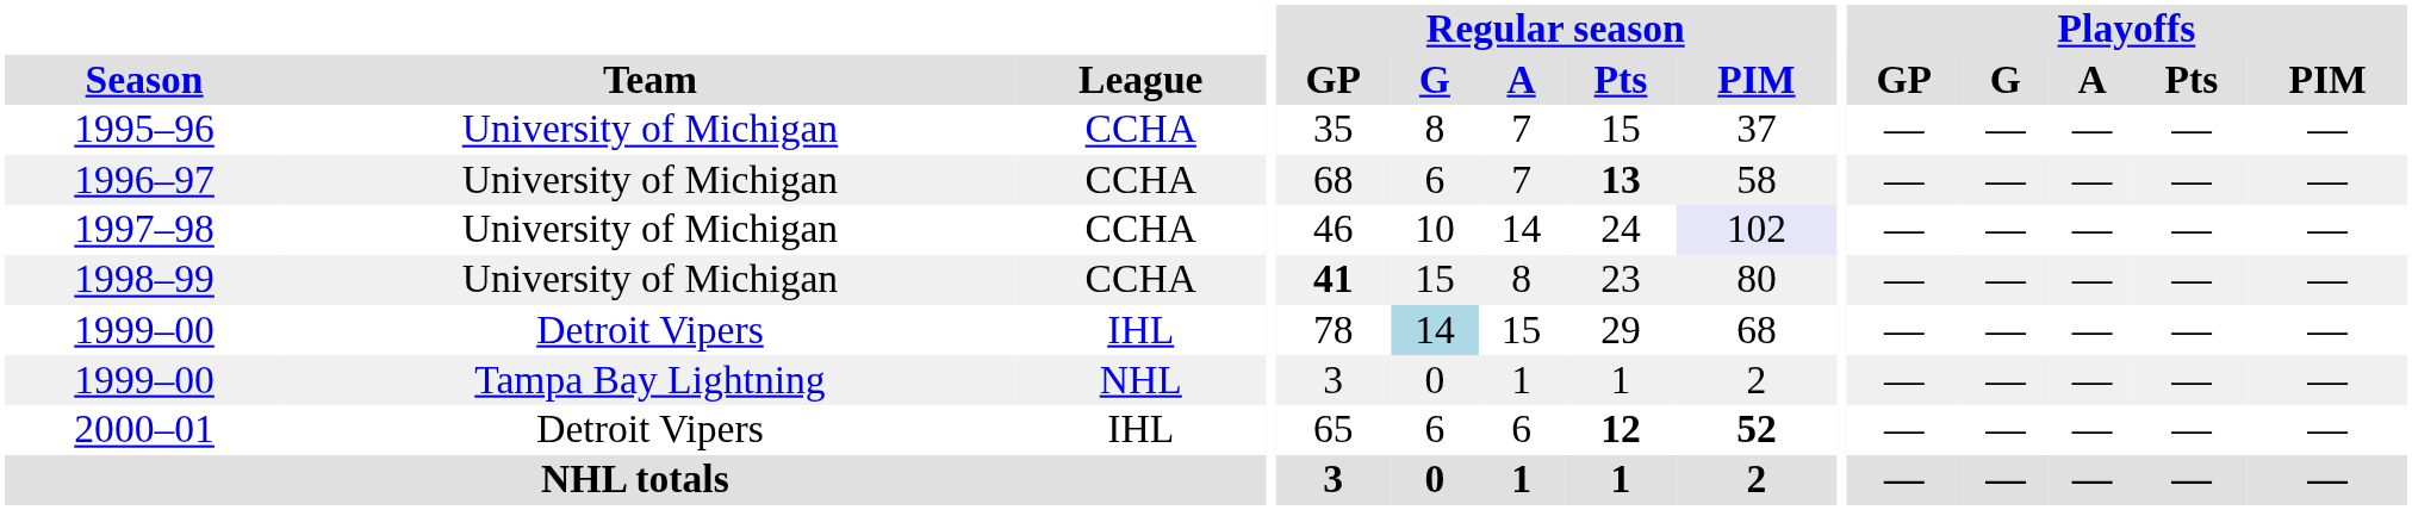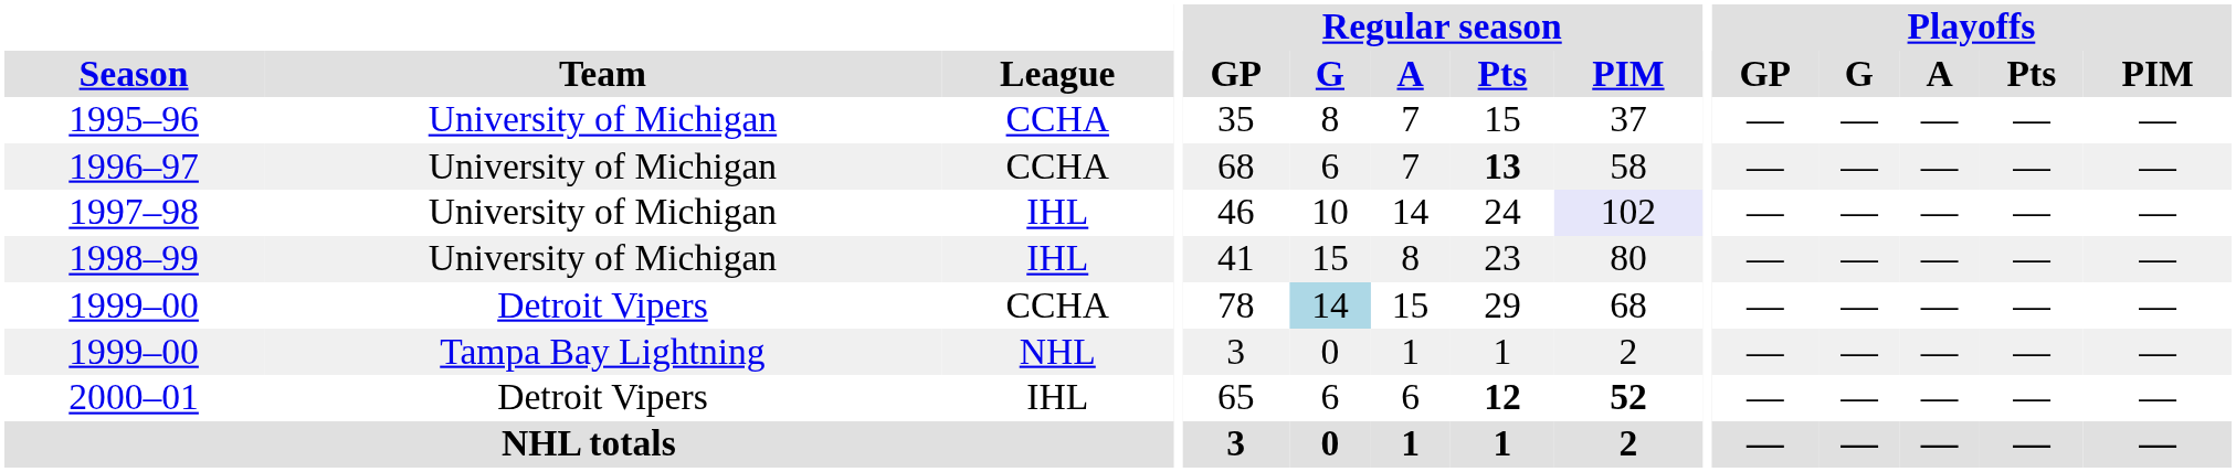1997–98 | League: CCHA -> IHL
1998–99 | League: CCHA -> IHL
1998–99 | Regular season / GP: bold -> normal
1999–00 / Detroit Vipers | League: IHL -> CCHA
